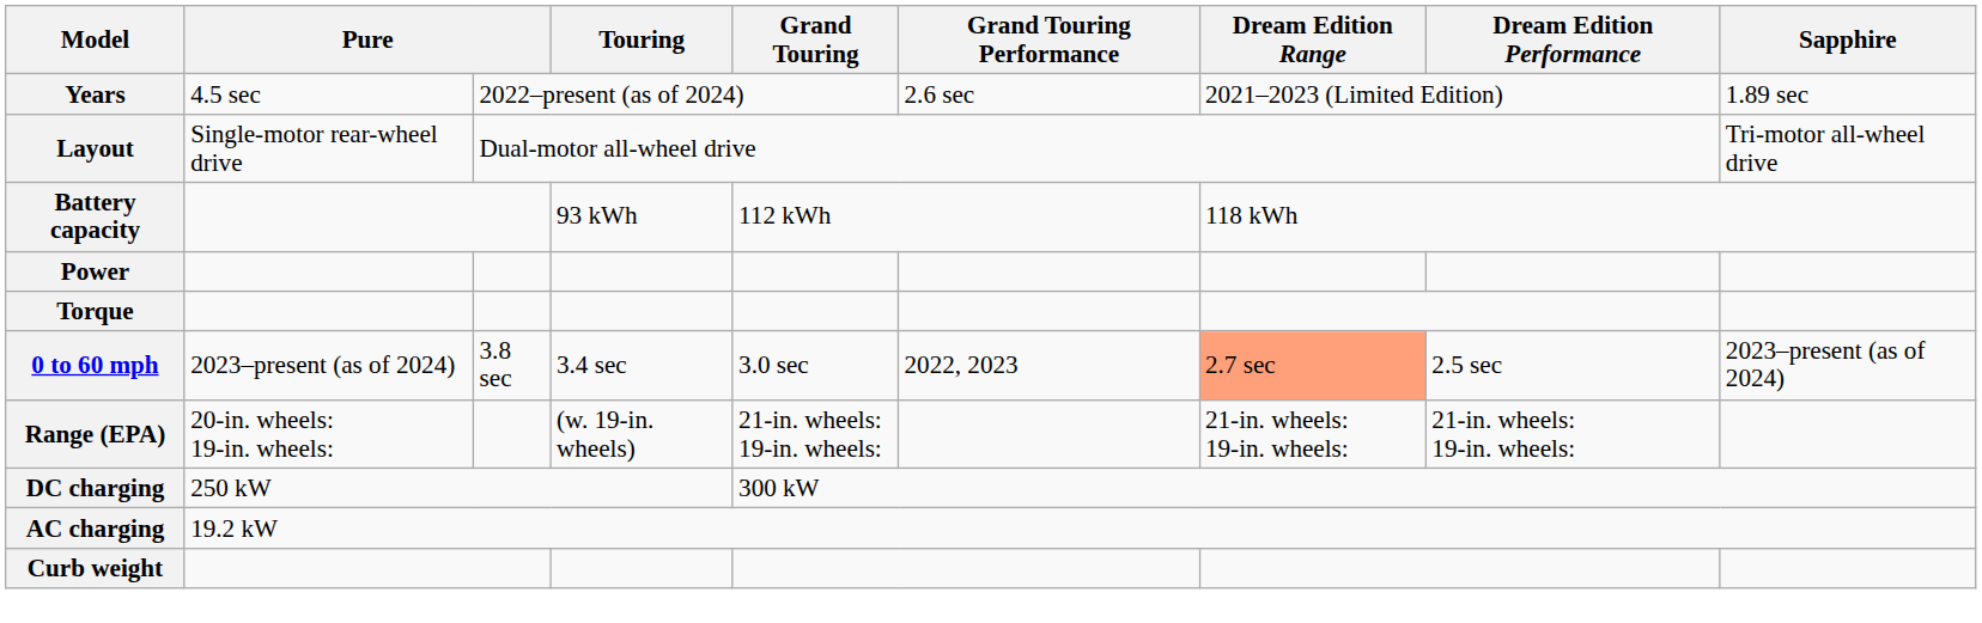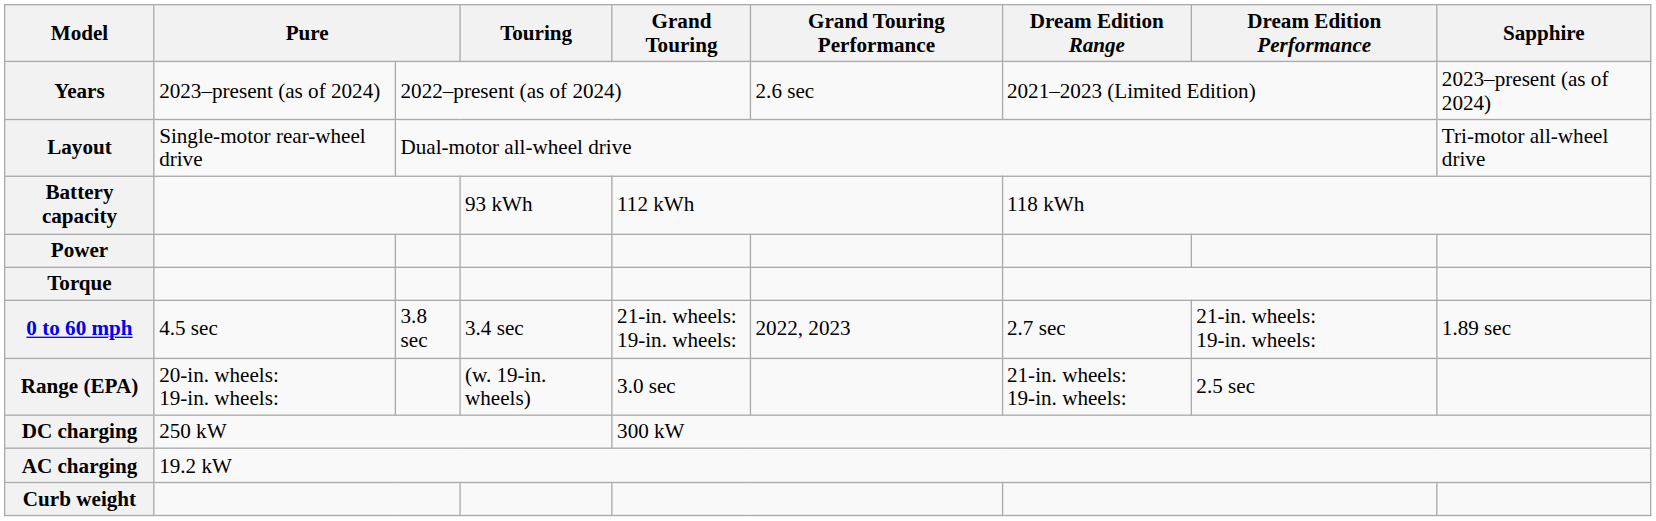Years | column 2: 4.5 sec -> 2023–present (as of 2024)
Years | Sapphire: 1.89 sec -> 2023–present (as of 2024)
0 to 60 mph | column 2: 2023–present (as of 2024) -> 4.5 sec
0 to 60 mph | Grand Touring: 3.0 sec -> 21-in. wheels: 19-in. wheels:
0 to 60 mph | Dream Edition Range: lightsalmon background -> no background
0 to 60 mph | Dream Edition Performance: 2.5 sec -> 21-in. wheels: 19-in. wheels:
0 to 60 mph | Sapphire: 2023–present (as of 2024) -> 1.89 sec
Range (EPA) | Grand Touring: 21-in. wheels: 19-in. wheels: -> 3.0 sec
Range (EPA) | Dream Edition Performance: 21-in. wheels: 19-in. wheels: -> 2.5 sec
